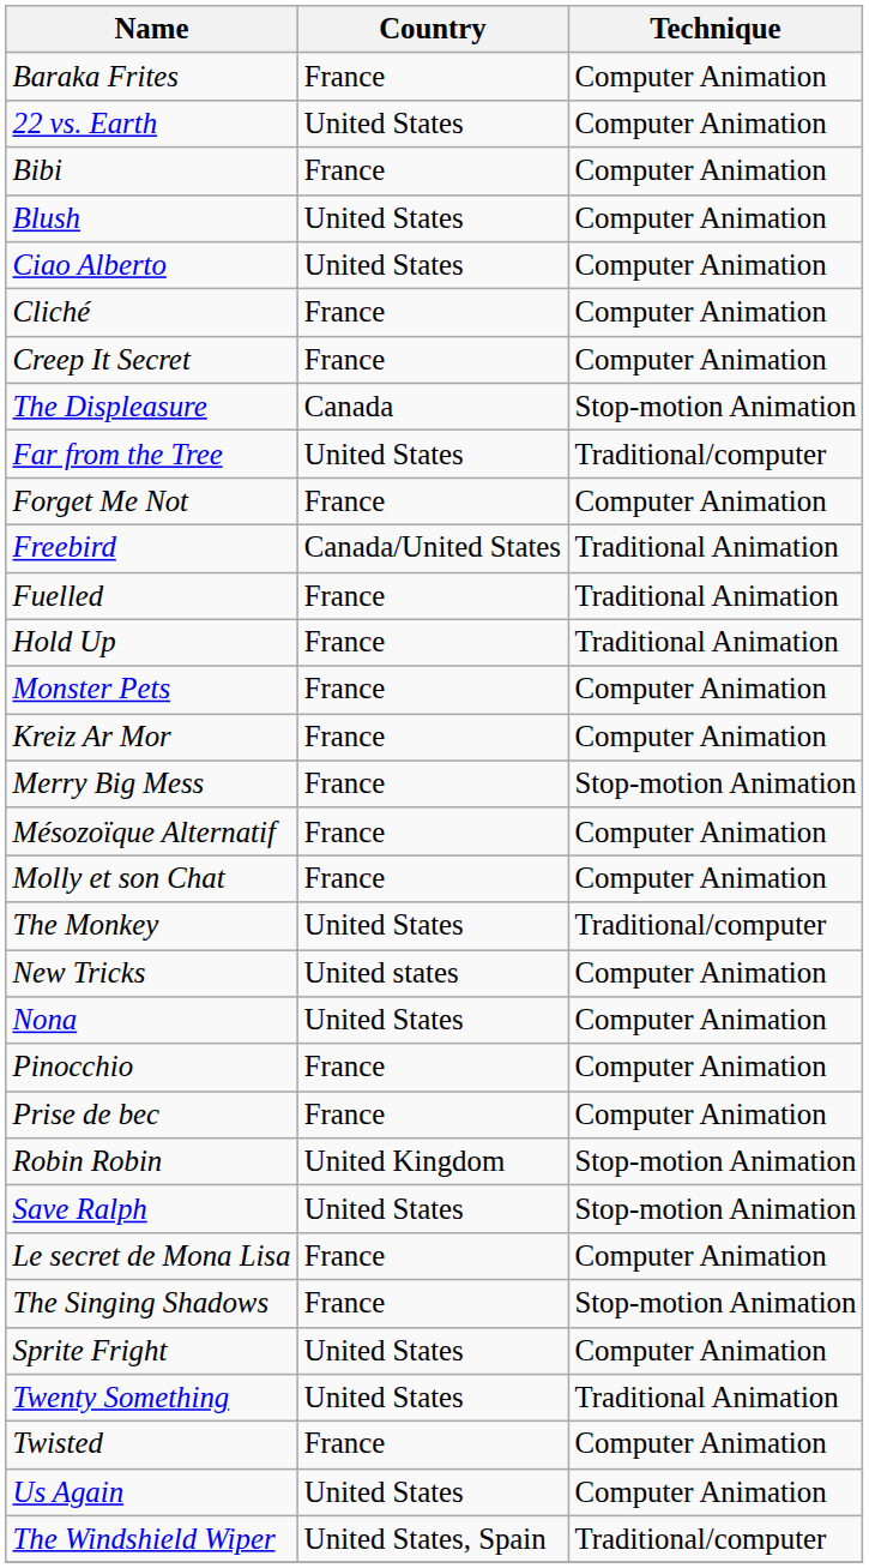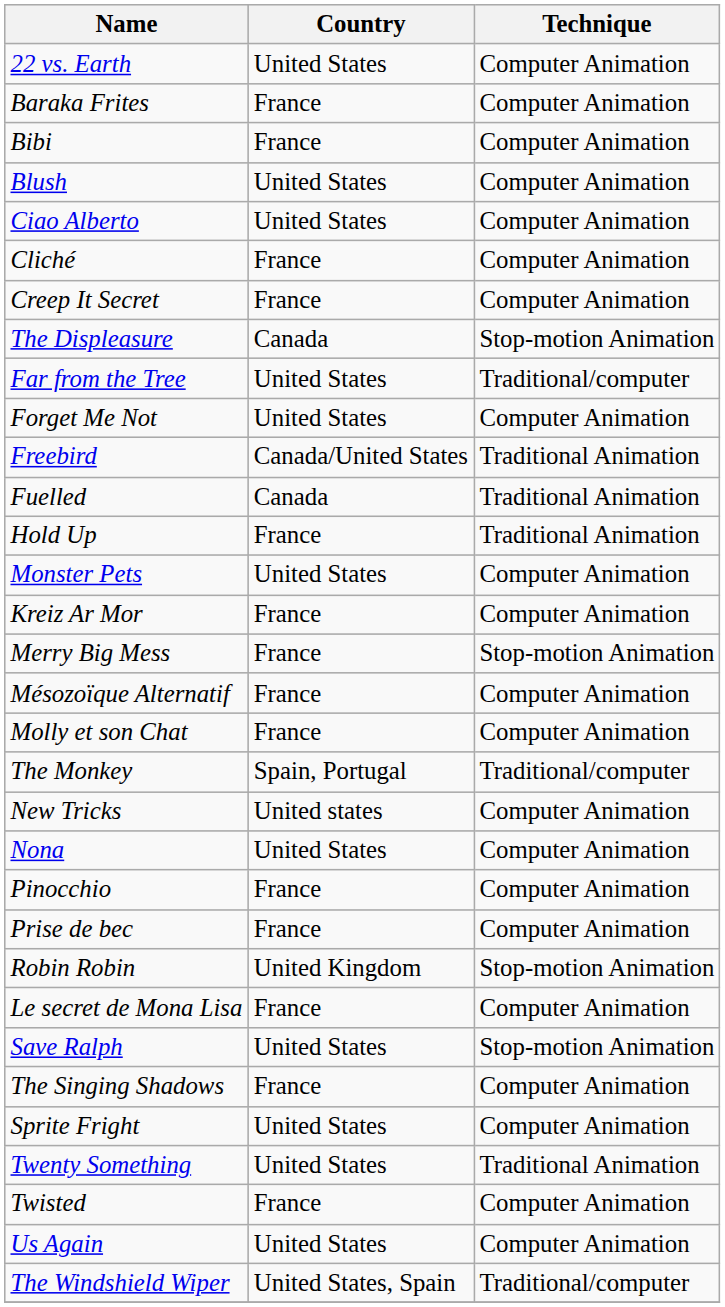rows swapped: 22 vs. Earth <-> Baraka Frites
Forget Me Not | Country: France -> United States
Fuelled | Country: France -> Canada
Monster Pets | Country: France -> United States
The Monkey | Country: United States -> Spain, Portugal
rows swapped: Save Ralph <-> Le secret de Mona Lisa
The Singing Shadows | Technique: Stop-motion Animation -> Computer Animation
